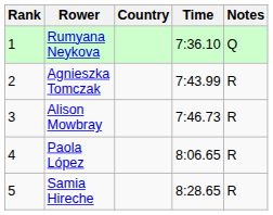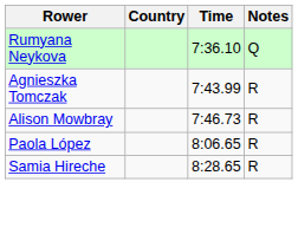- column: Rank | 1 | 2 | 3 | 4 | 5
